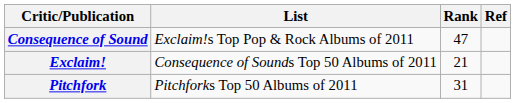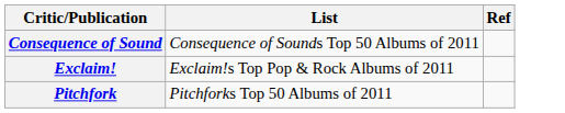- column: Rank | 47 | 21 | 31
Consequence of Sound | List: Exclaim!s Top Pop & Rock Albums of 2011 -> Consequence of Sounds Top 50 Albums of 2011
Exclaim! | List: Consequence of Sounds Top 50 Albums of 2011 -> Exclaim!s Top Pop & Rock Albums of 2011
